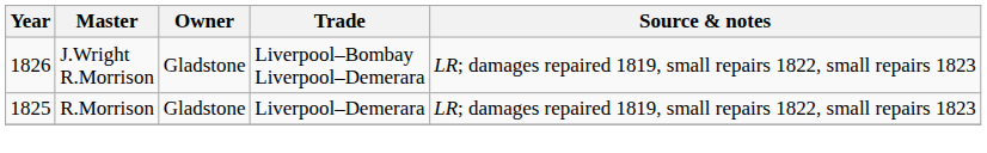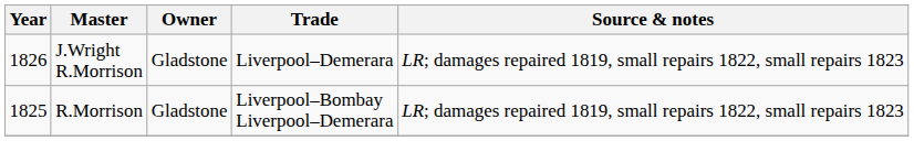J.Wright R.Morrison | Trade: Liverpool–Bombay Liverpool–Demerara -> Liverpool–Demerara
R.Morrison | Trade: Liverpool–Demerara -> Liverpool–Bombay Liverpool–Demerara
